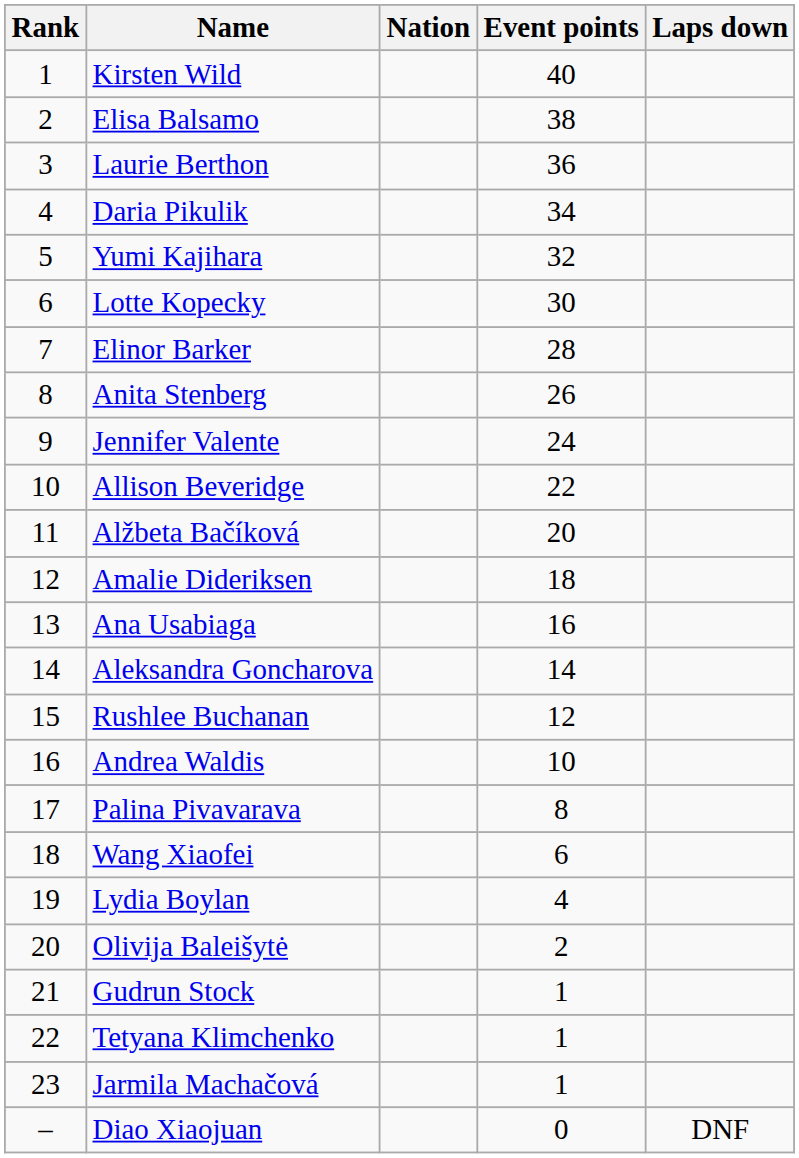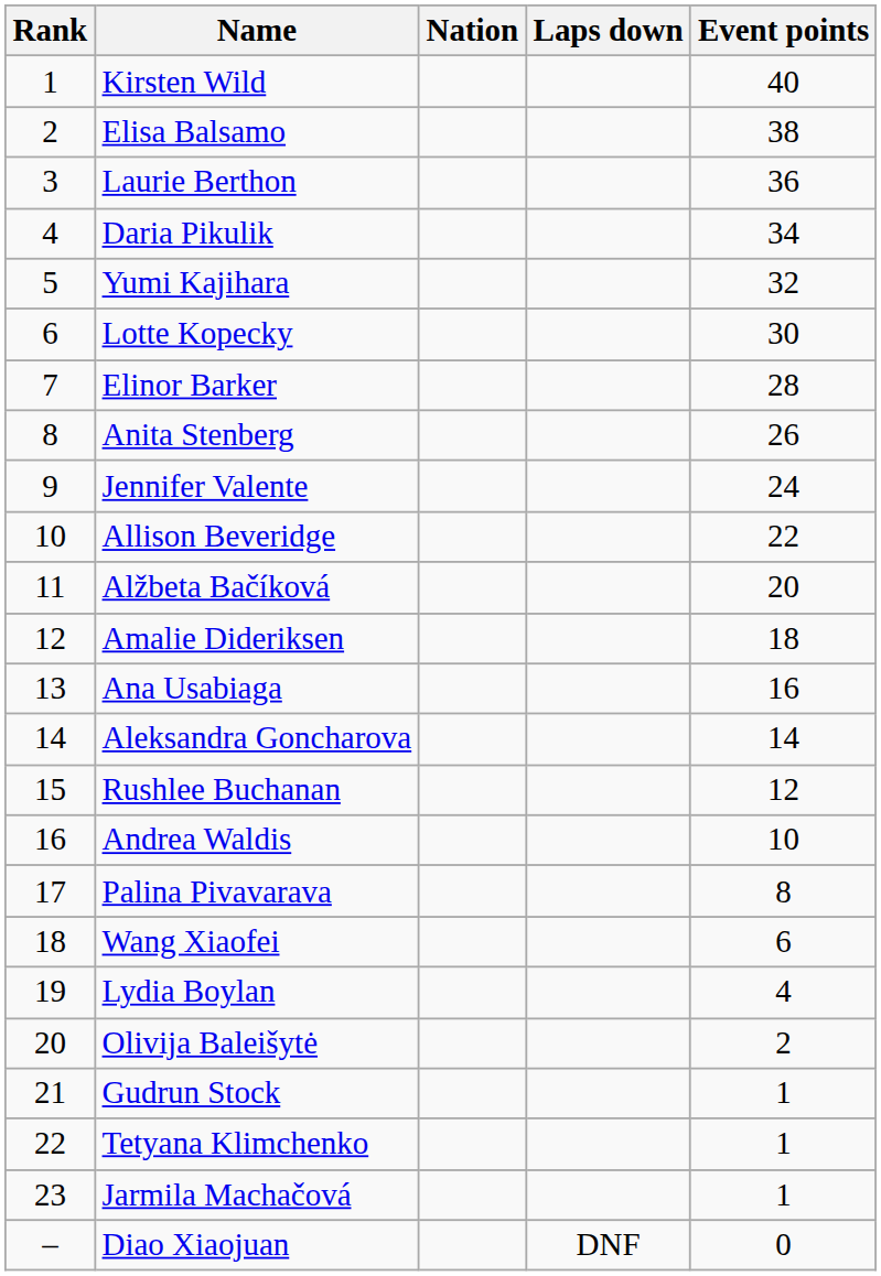columns swapped: Laps down <-> Event points
